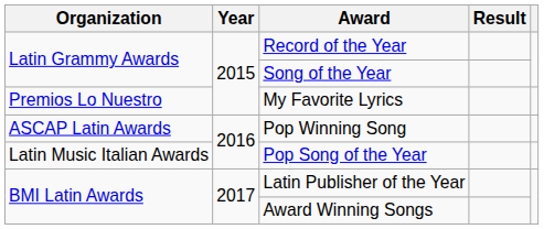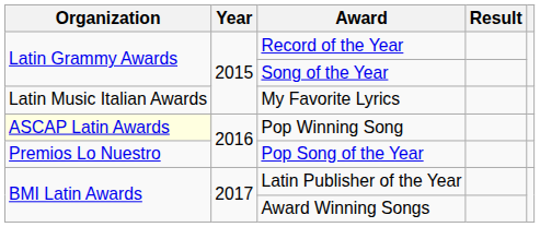My Favorite Lyrics | Organization: Premios Lo Nuestro -> Latin Music Italian Awards
Pop Winning Song | Organization: no background -> lightyellow background
Pop Song of the Year | Organization: Latin Music Italian Awards -> Premios Lo Nuestro
